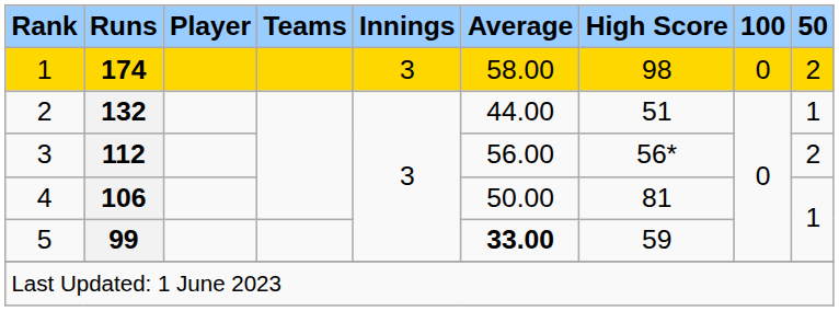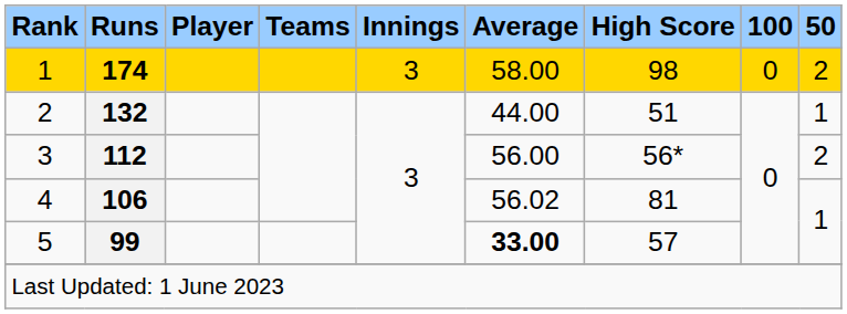4 | Average: 50.00 -> 56.02
5 | High Score: 59 -> 57
